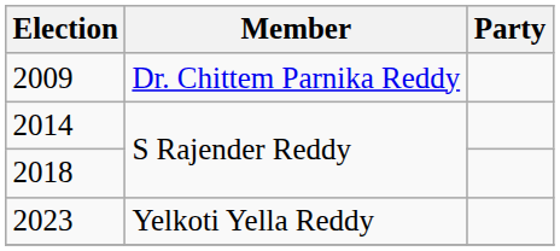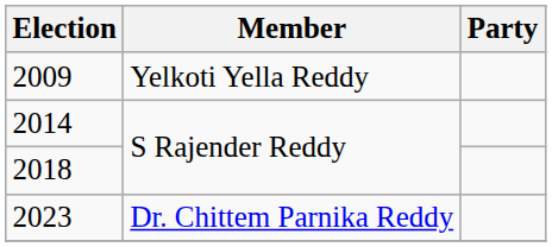2009 | Member: Dr. Chittem Parnika Reddy -> Yelkoti Yella Reddy
2023 | Member: Yelkoti Yella Reddy -> Dr. Chittem Parnika Reddy
